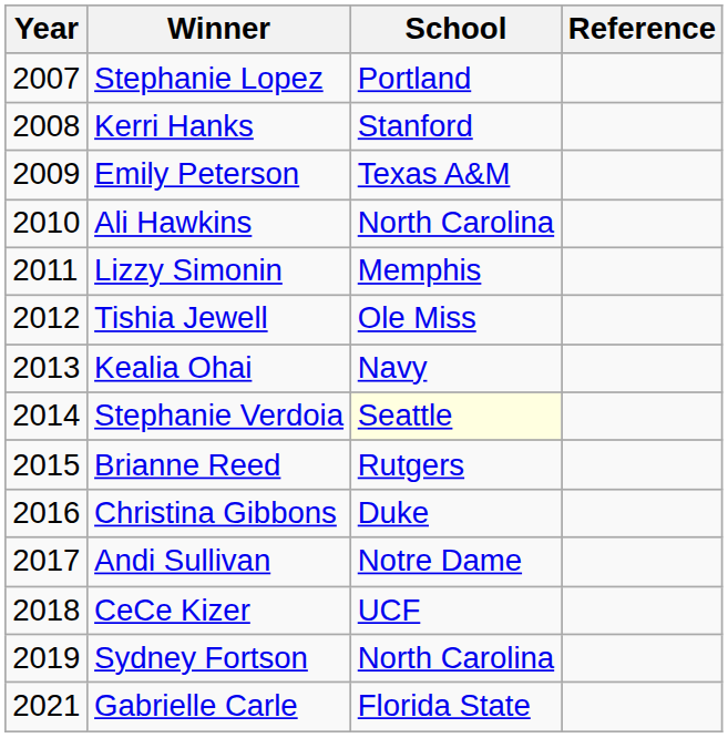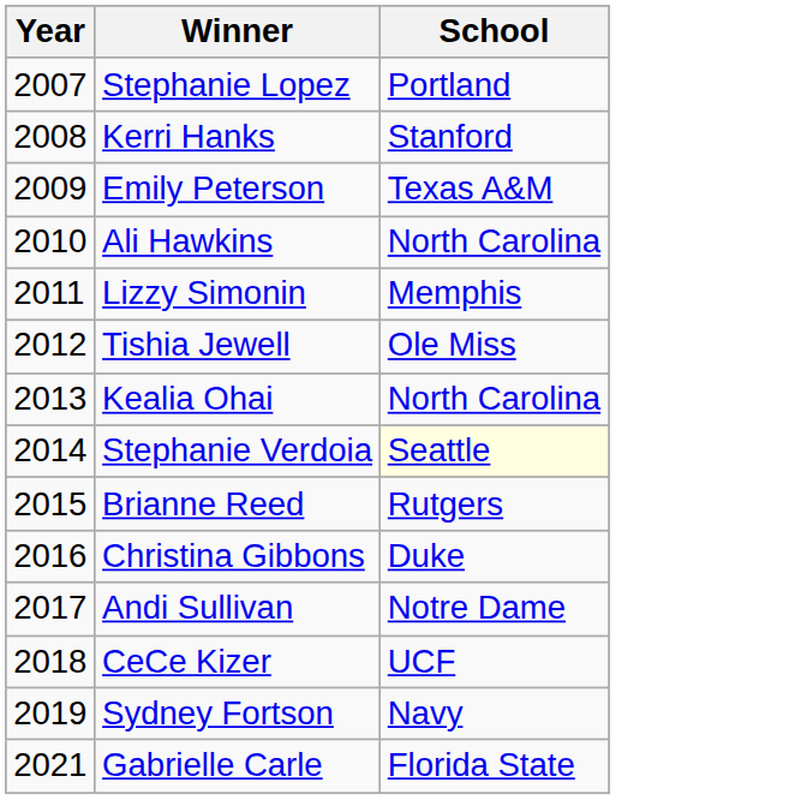- column: Reference
Kealia Ohai | School: Navy -> North Carolina
Sydney Fortson | School: North Carolina -> Navy
